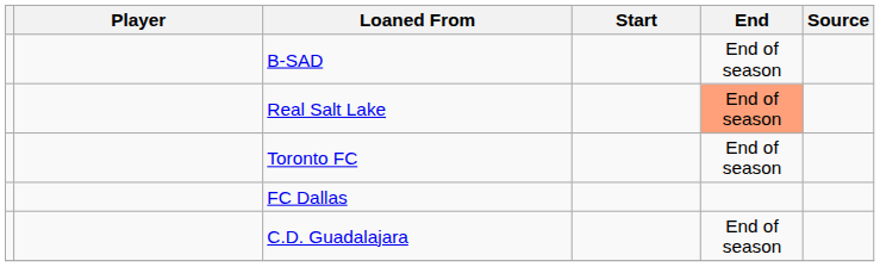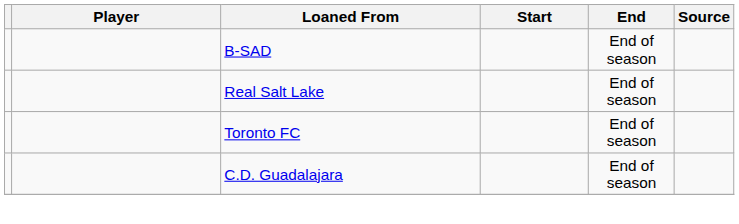Real Salt Lake | End: lightsalmon background -> no background
- row: FC Dallas
